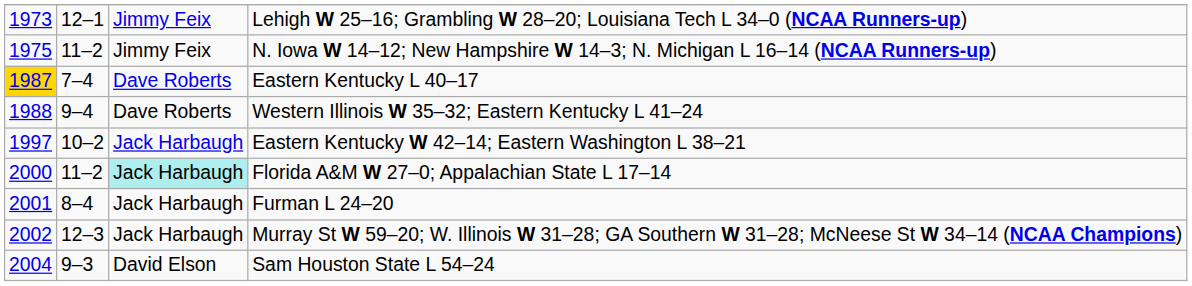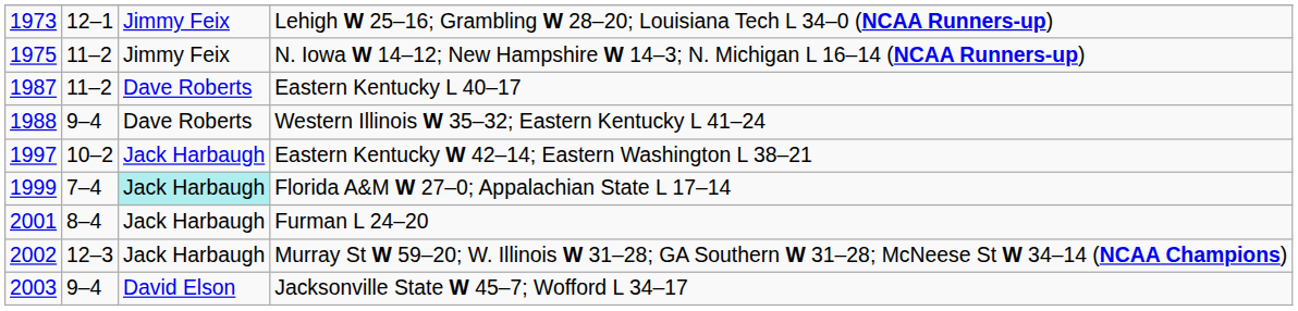Eastern Kentucky L 40–17 | column 1: gold background -> no background
Eastern Kentucky L 40–17 | column 2: 7–4 -> 11–2
Florida A&M W 27–0; Appalachian State L 17–14 | column 1: 2000 -> 1999
Florida A&M W 27–0; Appalachian State L 17–14 | column 2: 11–2 -> 7–4
+ row: 2003 | 9–4 | David Elson | Jacksonville State W 45–7; Wofford L 34–17
- row: 2004 | 9–3 | David Elson | Sam Houston State L 54–24
